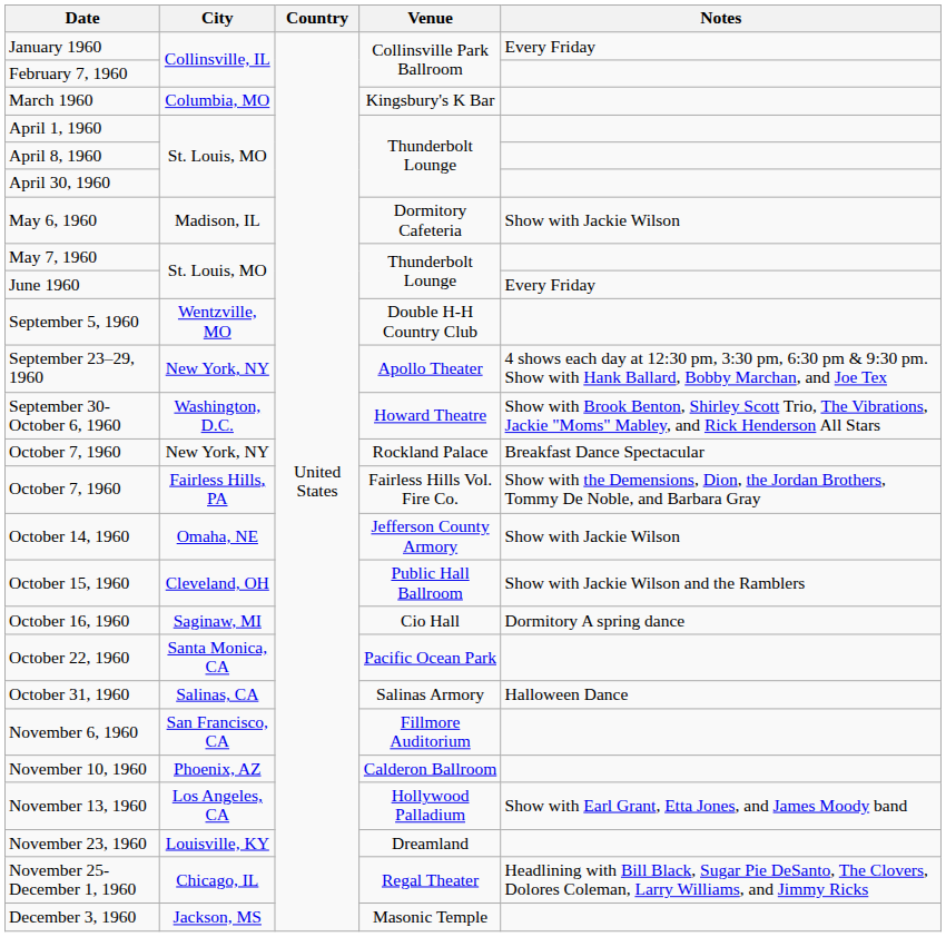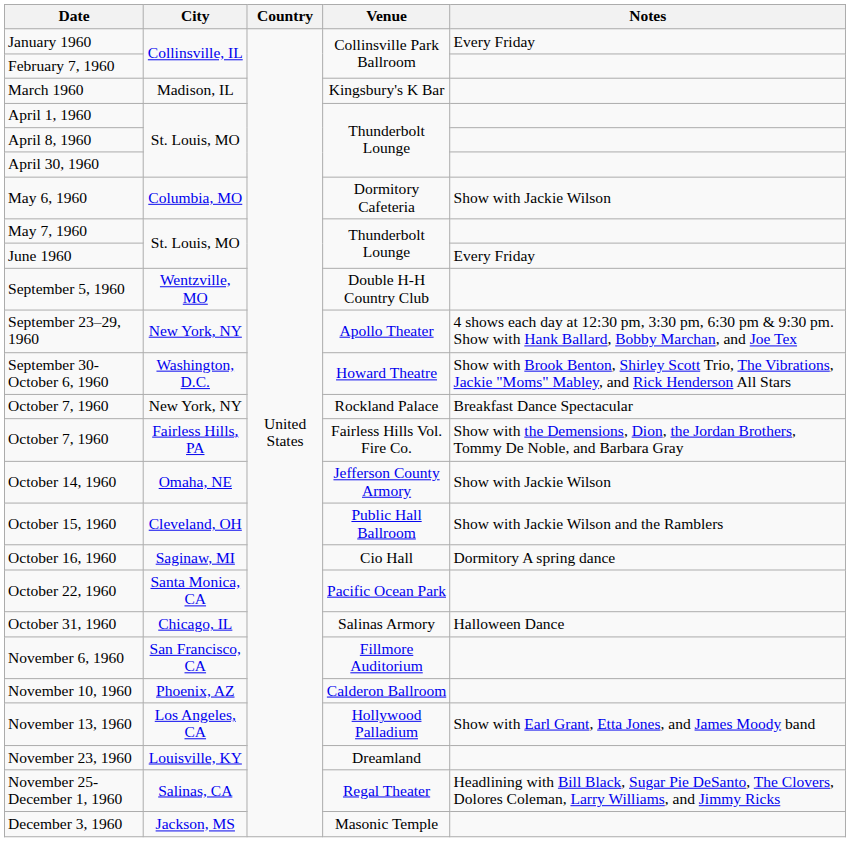March 1960 | City: Columbia, MO -> Madison, IL
May 6, 1960 | City: Madison, IL -> Columbia, MO
October 31, 1960 | City: Salinas, CA -> Chicago, IL
November 25-December 1, 1960 | City: Chicago, IL -> Salinas, CA
